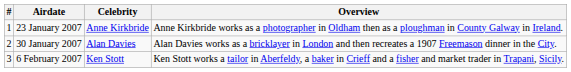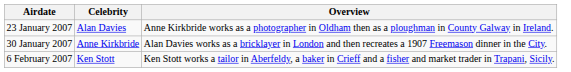- column: # | 1 | 2 | 3
23 January 2007 | Celebrity: Anne Kirkbride -> Alan Davies
30 January 2007 | Celebrity: Alan Davies -> Anne Kirkbride
